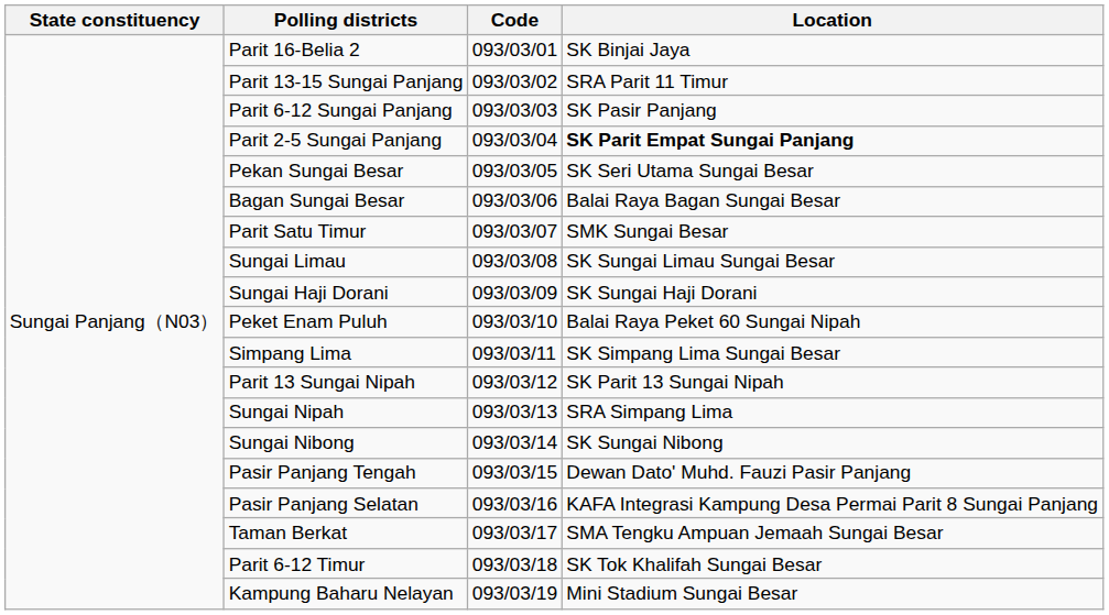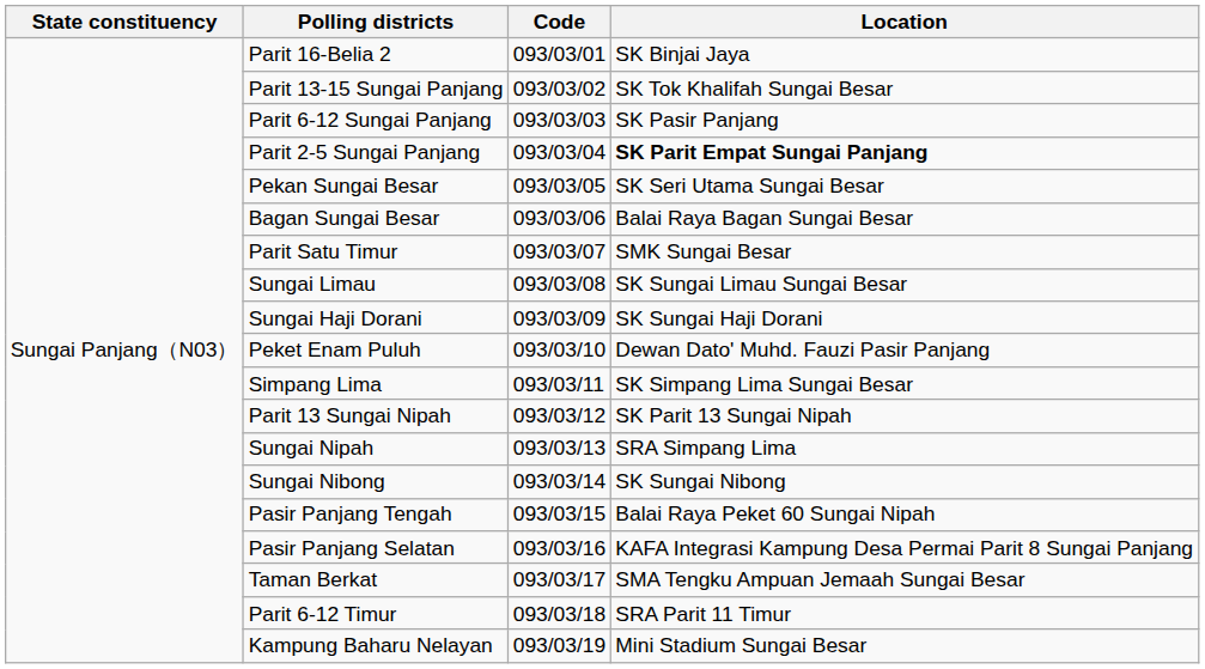Parit 13-15 Sungai Panjang | Location: SRA Parit 11 Timur -> SK Tok Khalifah Sungai Besar
Peket Enam Puluh | Location: Balai Raya Peket 60 Sungai Nipah -> Dewan Dato' Muhd. Fauzi Pasir Panjang
Pasir Panjang Tengah | Location: Dewan Dato' Muhd. Fauzi Pasir Panjang -> Balai Raya Peket 60 Sungai Nipah
Parit 6-12 Timur | Location: SK Tok Khalifah Sungai Besar -> SRA Parit 11 Timur
